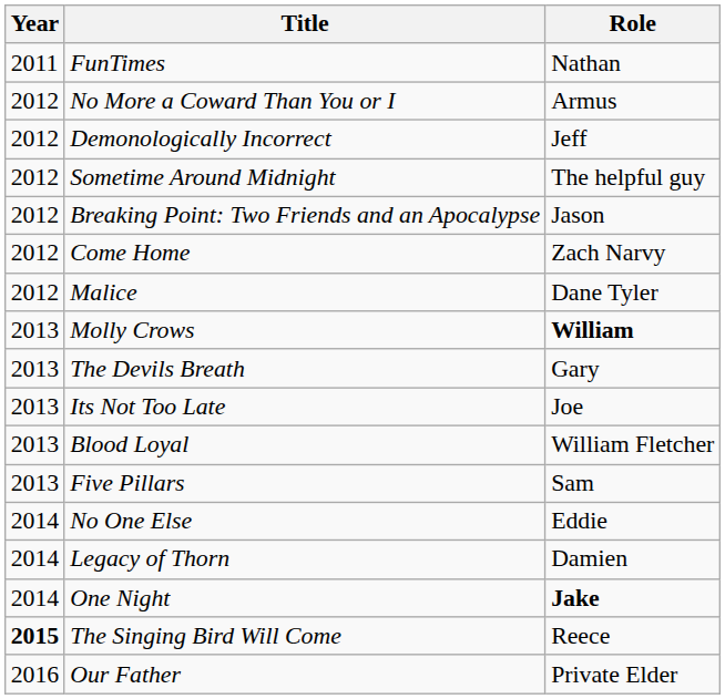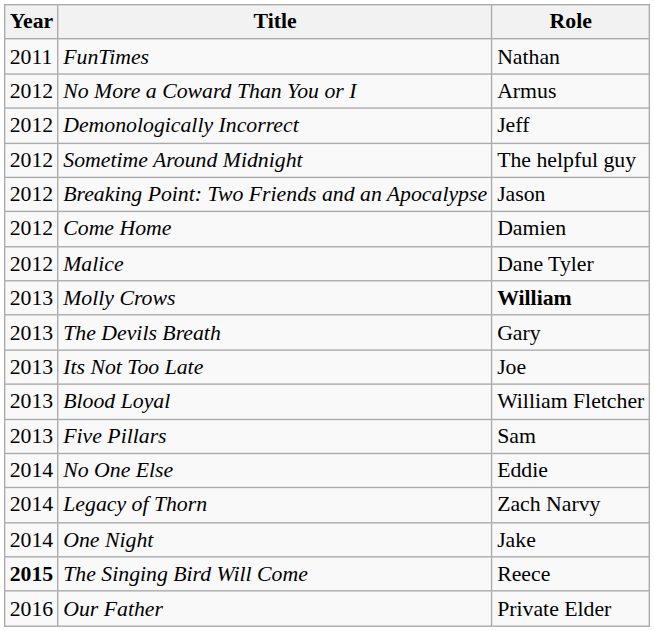Come Home | Role: Zach Narvy -> Damien
Legacy of Thorn | Role: Damien -> Zach Narvy
One Night | Role: bold -> normal
